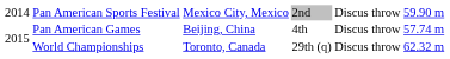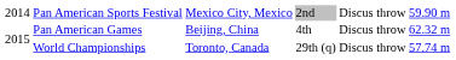Pan American Games | column 6: 57.74 m -> 62.32 m
World Championships | column 6: 62.32 m -> 57.74 m
